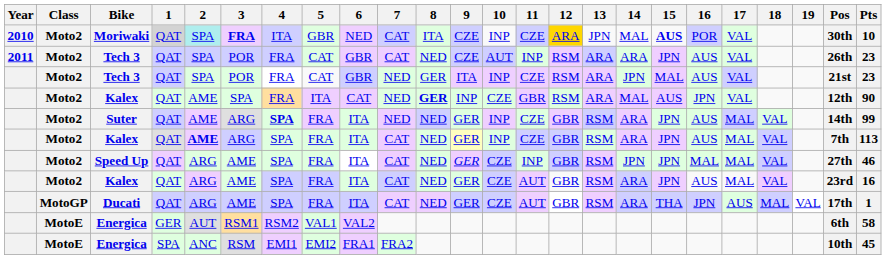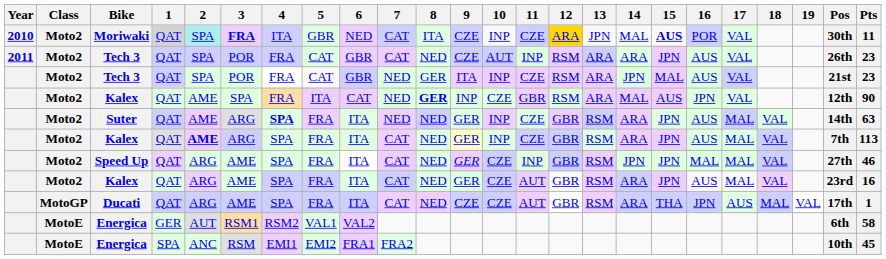Moriwaki | Pts: 10 -> 11
Suter | Pts: 99 -> 63
Ducati | 9: GER -> CZE
